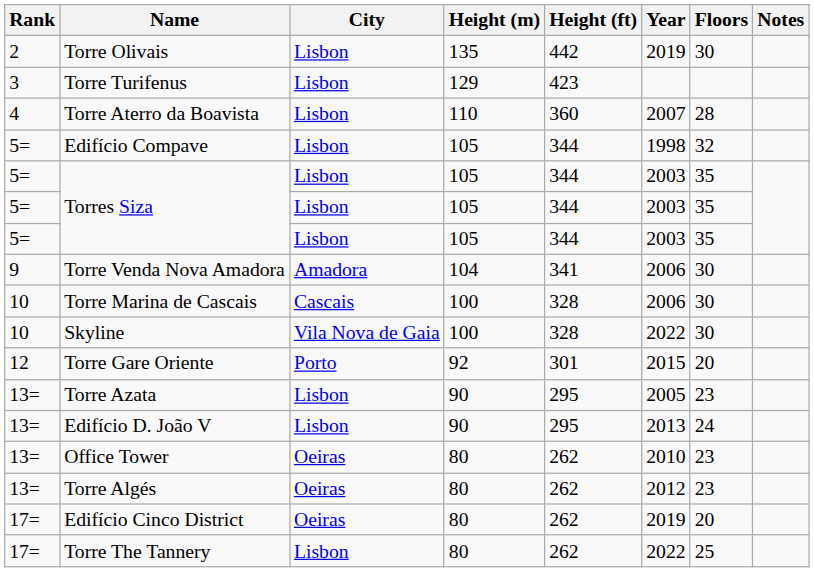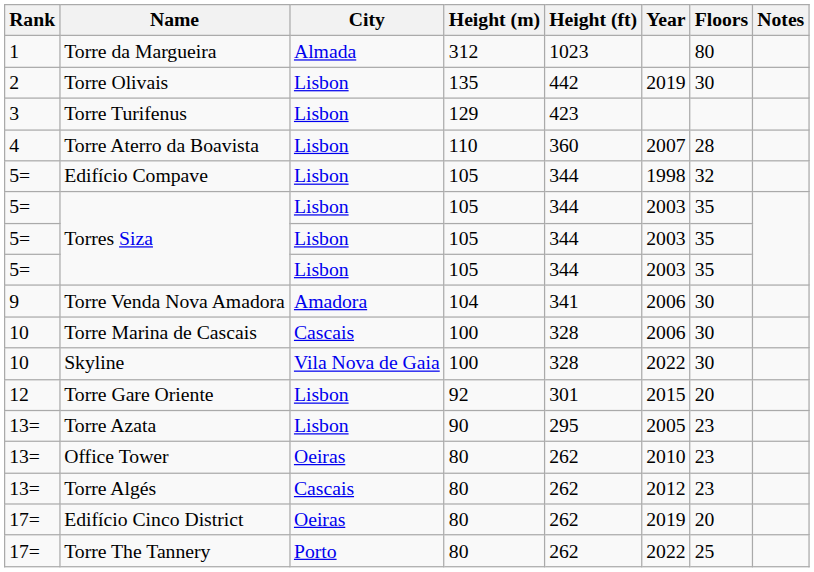+ row: 1 | Torre da Margueira | Almada | 312 | 1023 | 80
Torre Gare Oriente | City: Porto -> Lisbon
- row: 13= | Edifício D. João V | Lisbon | 90 | 295 | 2013 | 24
Torre Algés | City: Oeiras -> Cascais
Torre The Tannery | City: Lisbon -> Porto
